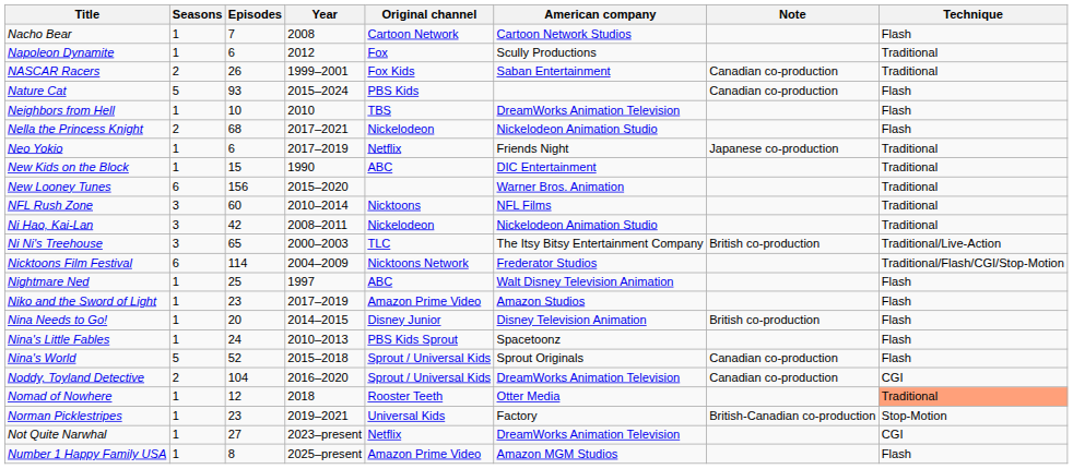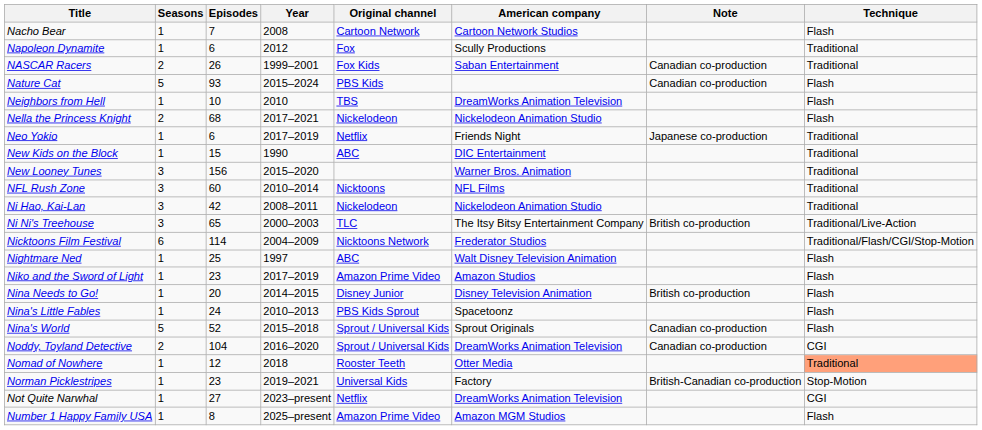New Looney Tunes | Seasons: 6 -> 3
